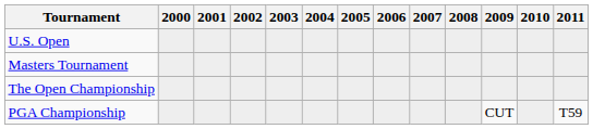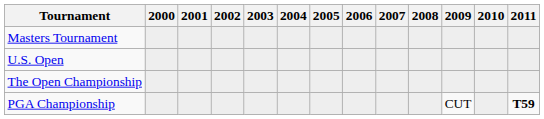rows swapped: Masters Tournament <-> U.S. Open
PGA Championship | 2011: normal -> bold
